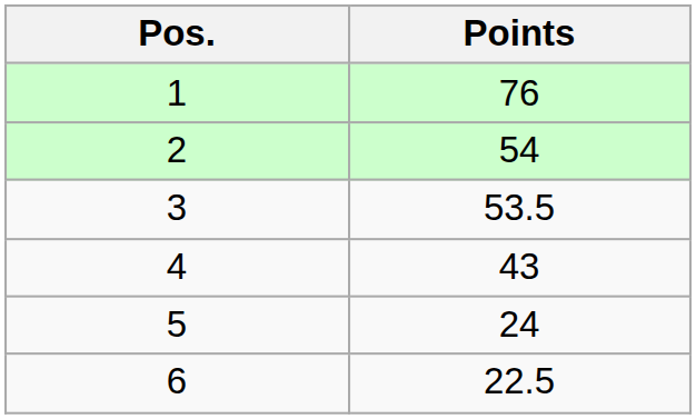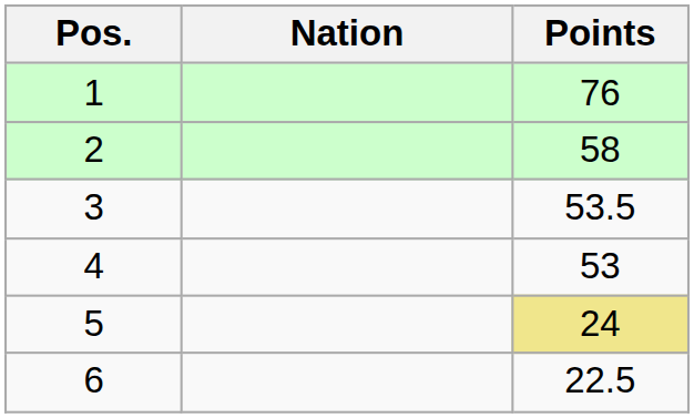+ column: Nation
2 | Points: 54 -> 58
4 | Points: 43 -> 53
5 | Points: no background -> khaki background
